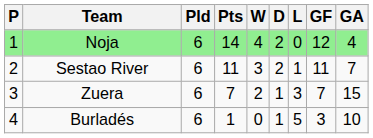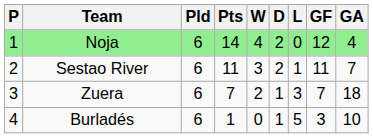Zuera | GA: 15 -> 18
